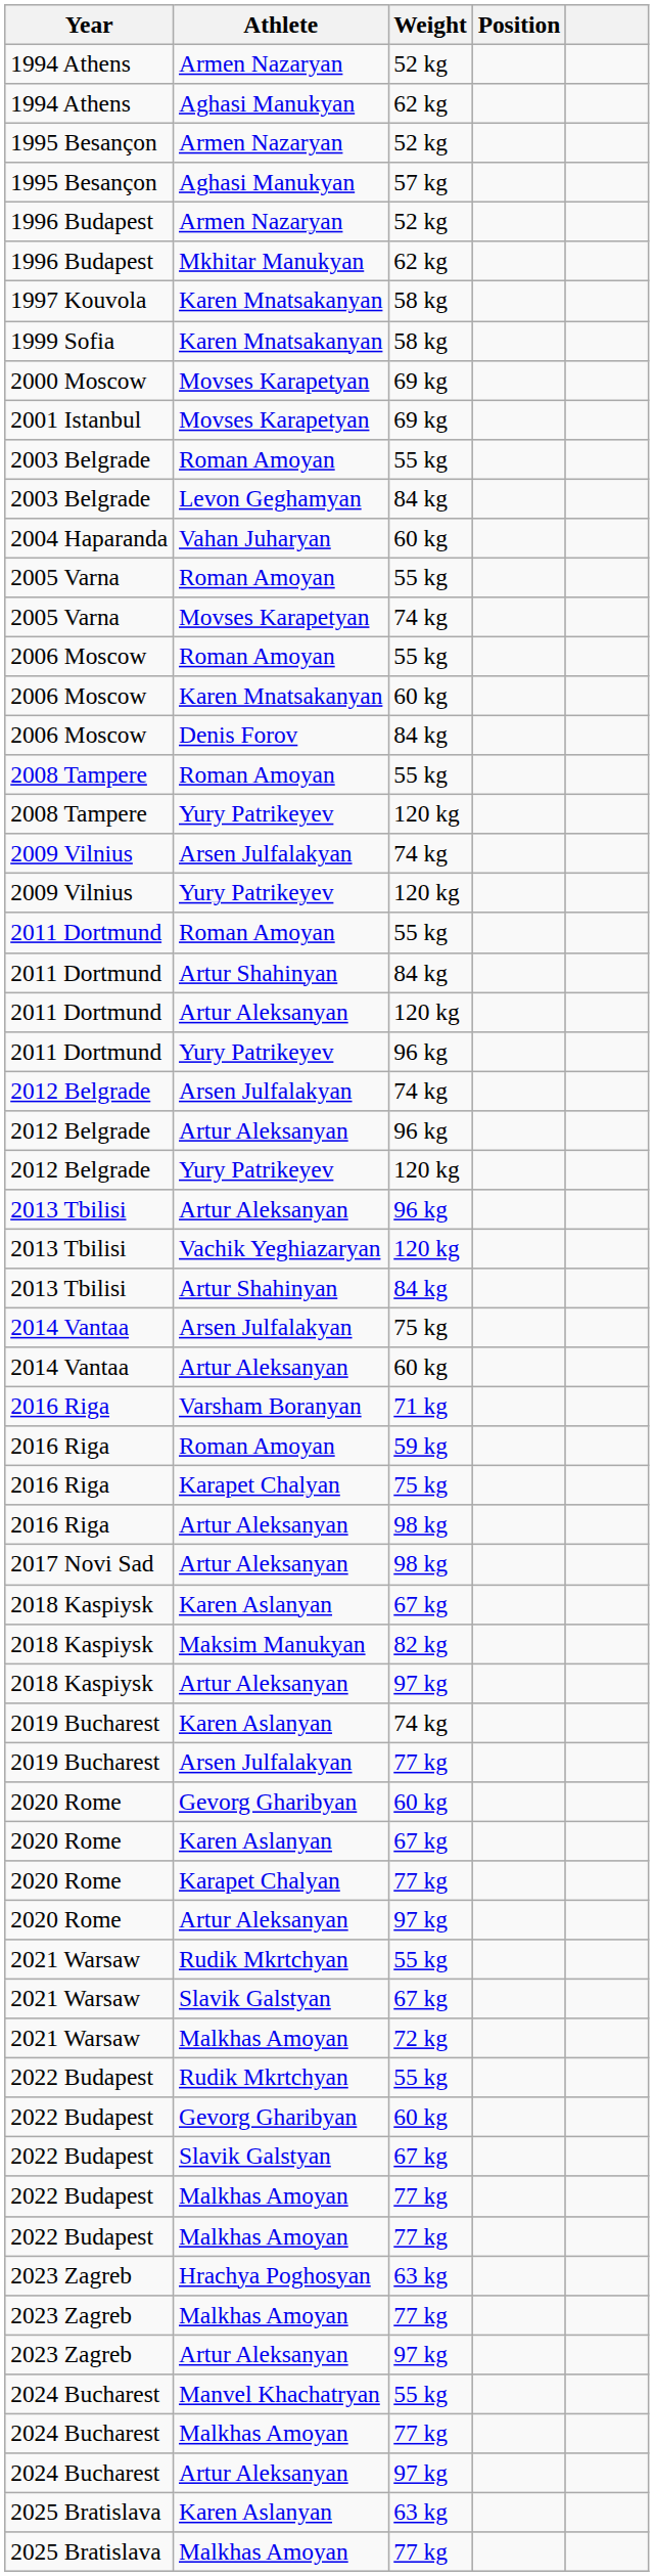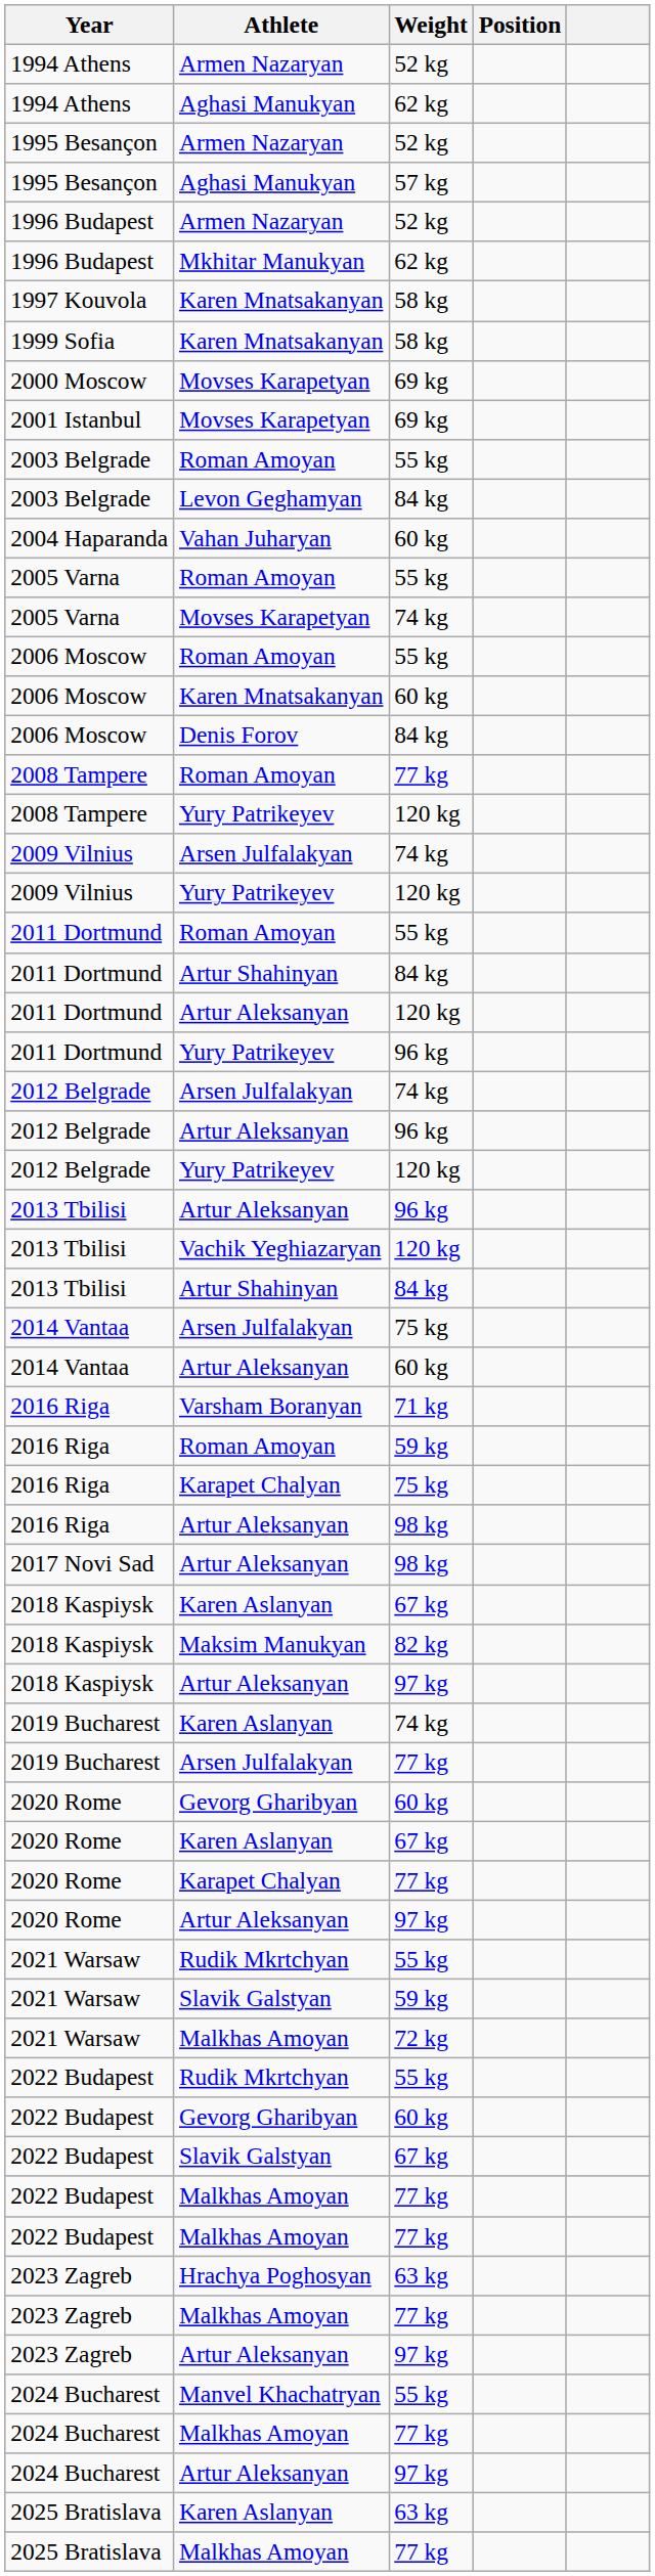2008 Tampere / Roman Amoyan | Weight: 55 kg -> 77 kg
2021 Warsaw / Slavik Galstyan | Weight: 67 kg -> 59 kg
